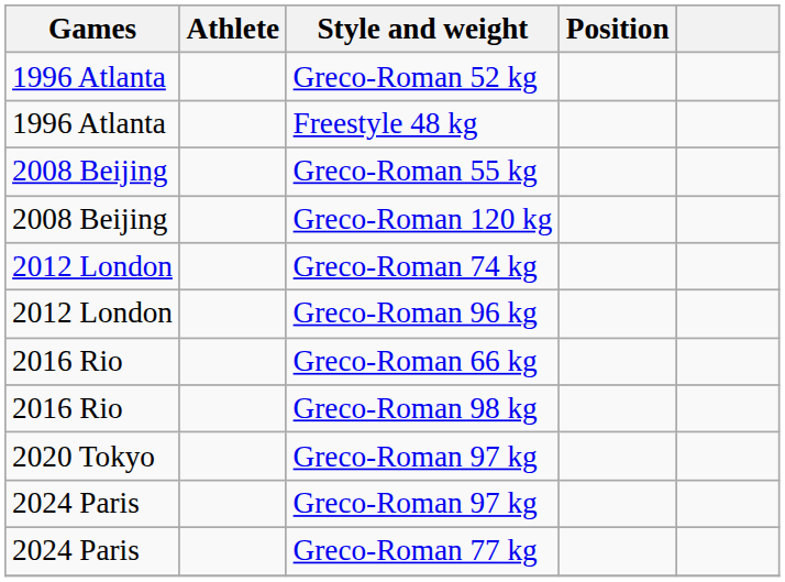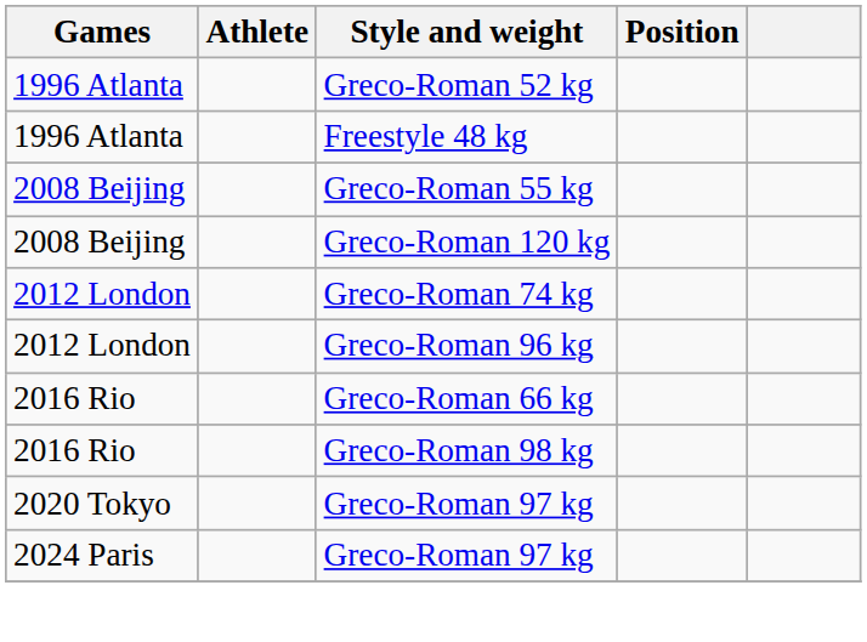- row: 2024 Paris | Greco-Roman 77 kg
